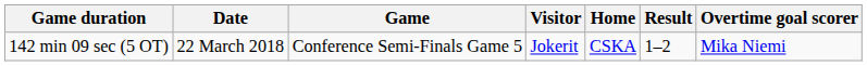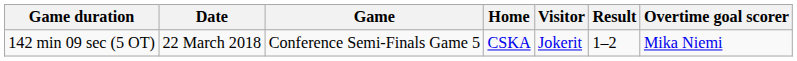columns swapped: Home <-> Visitor
